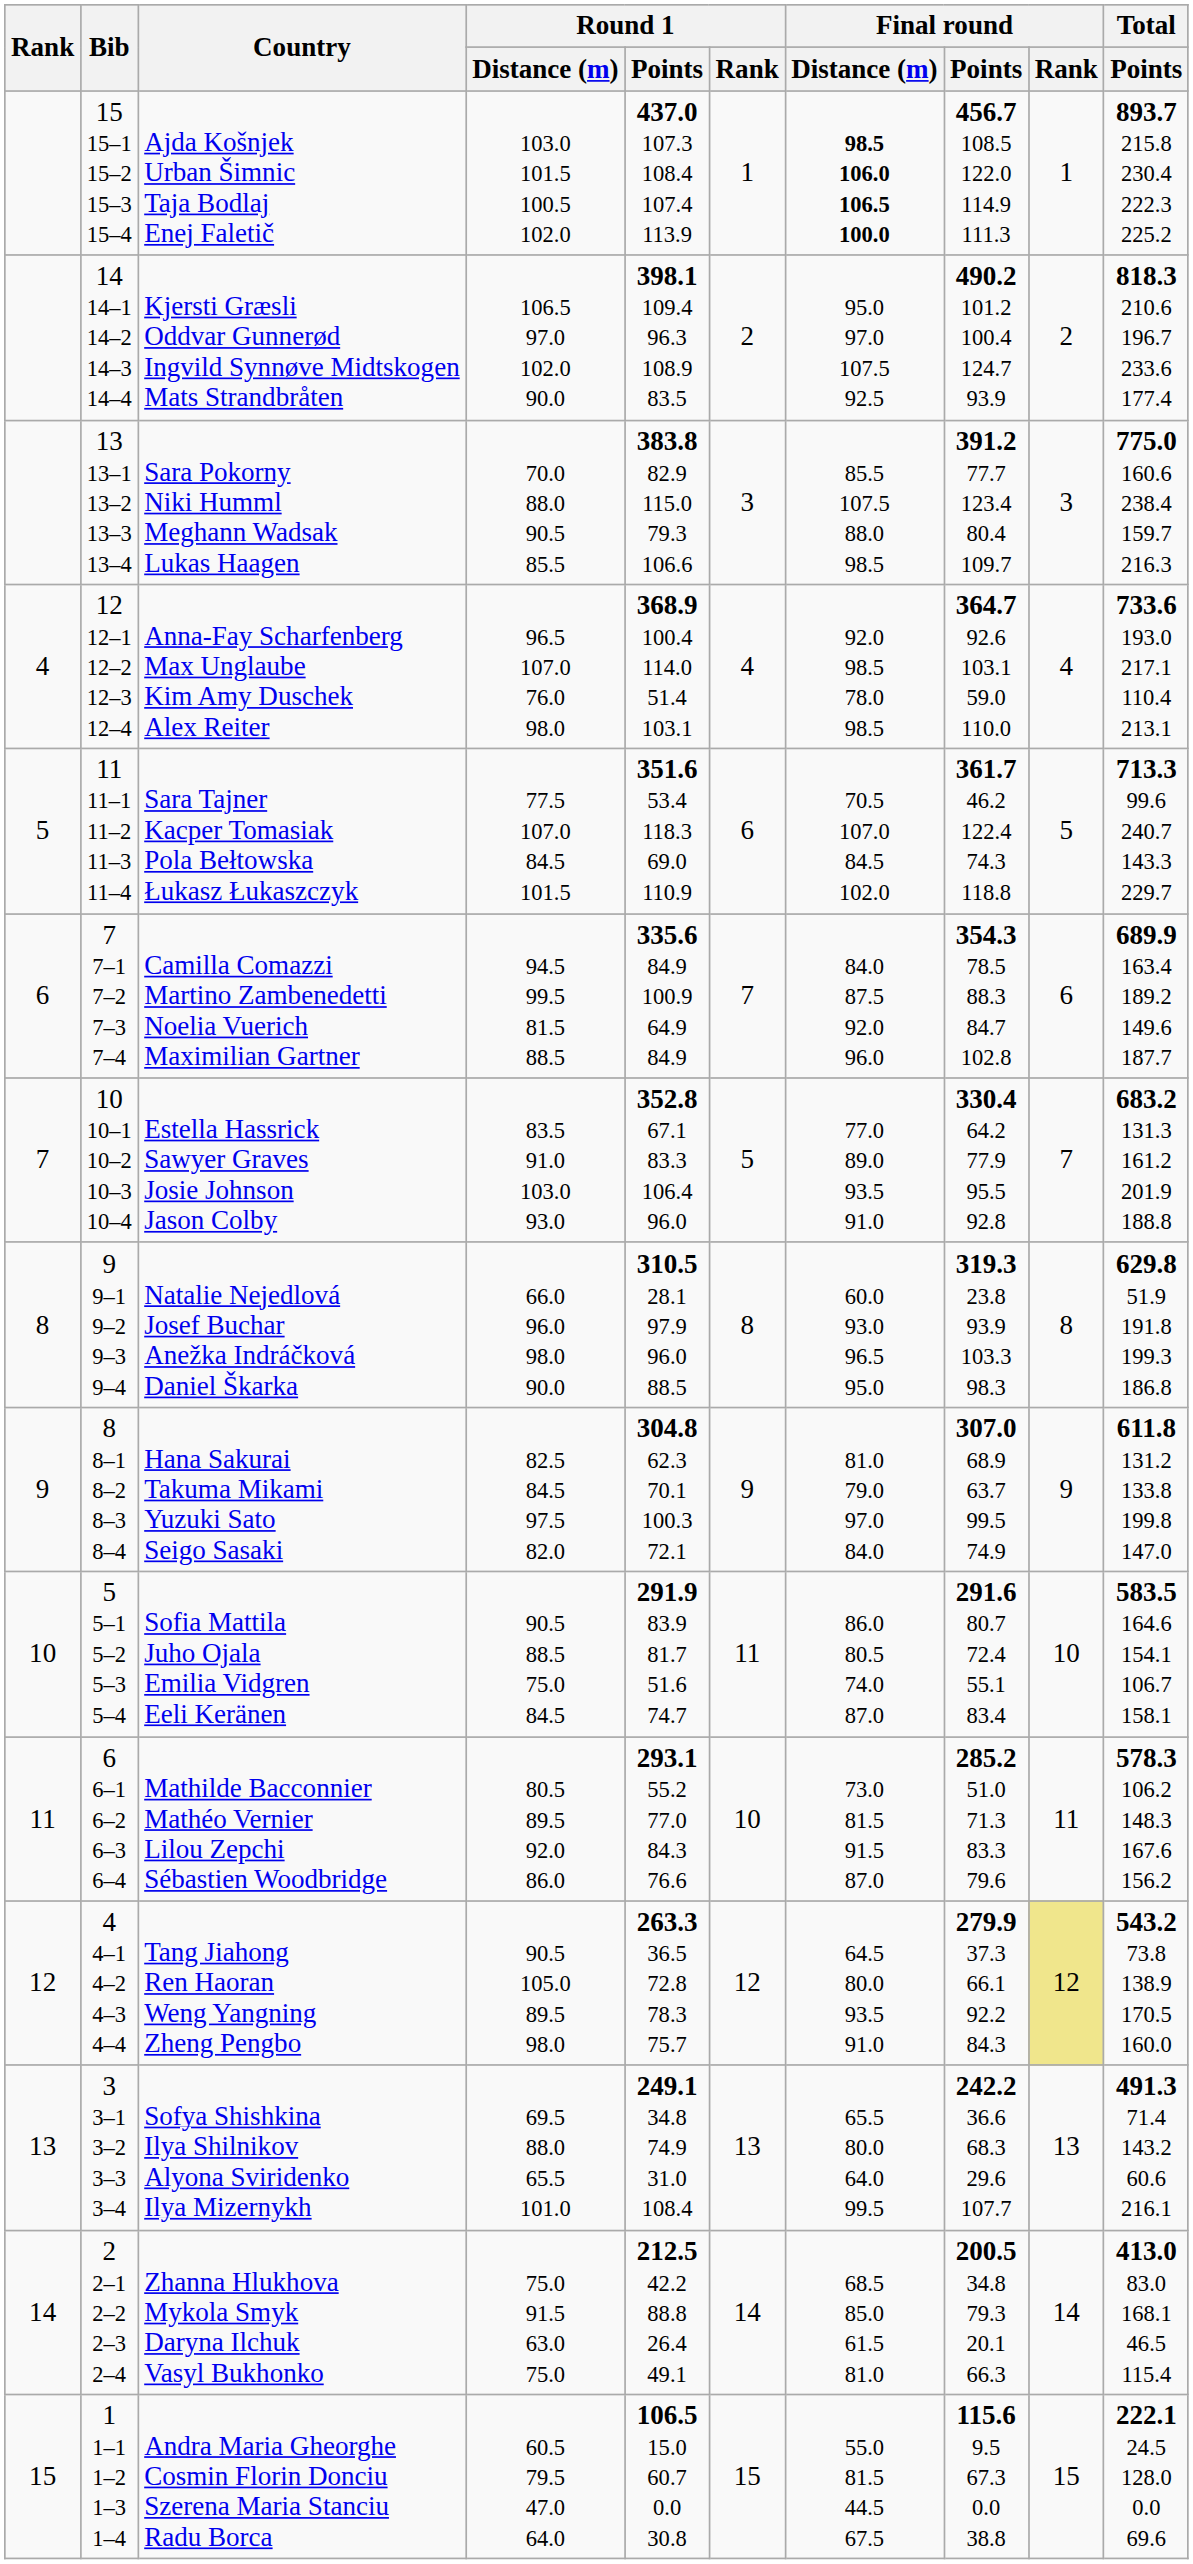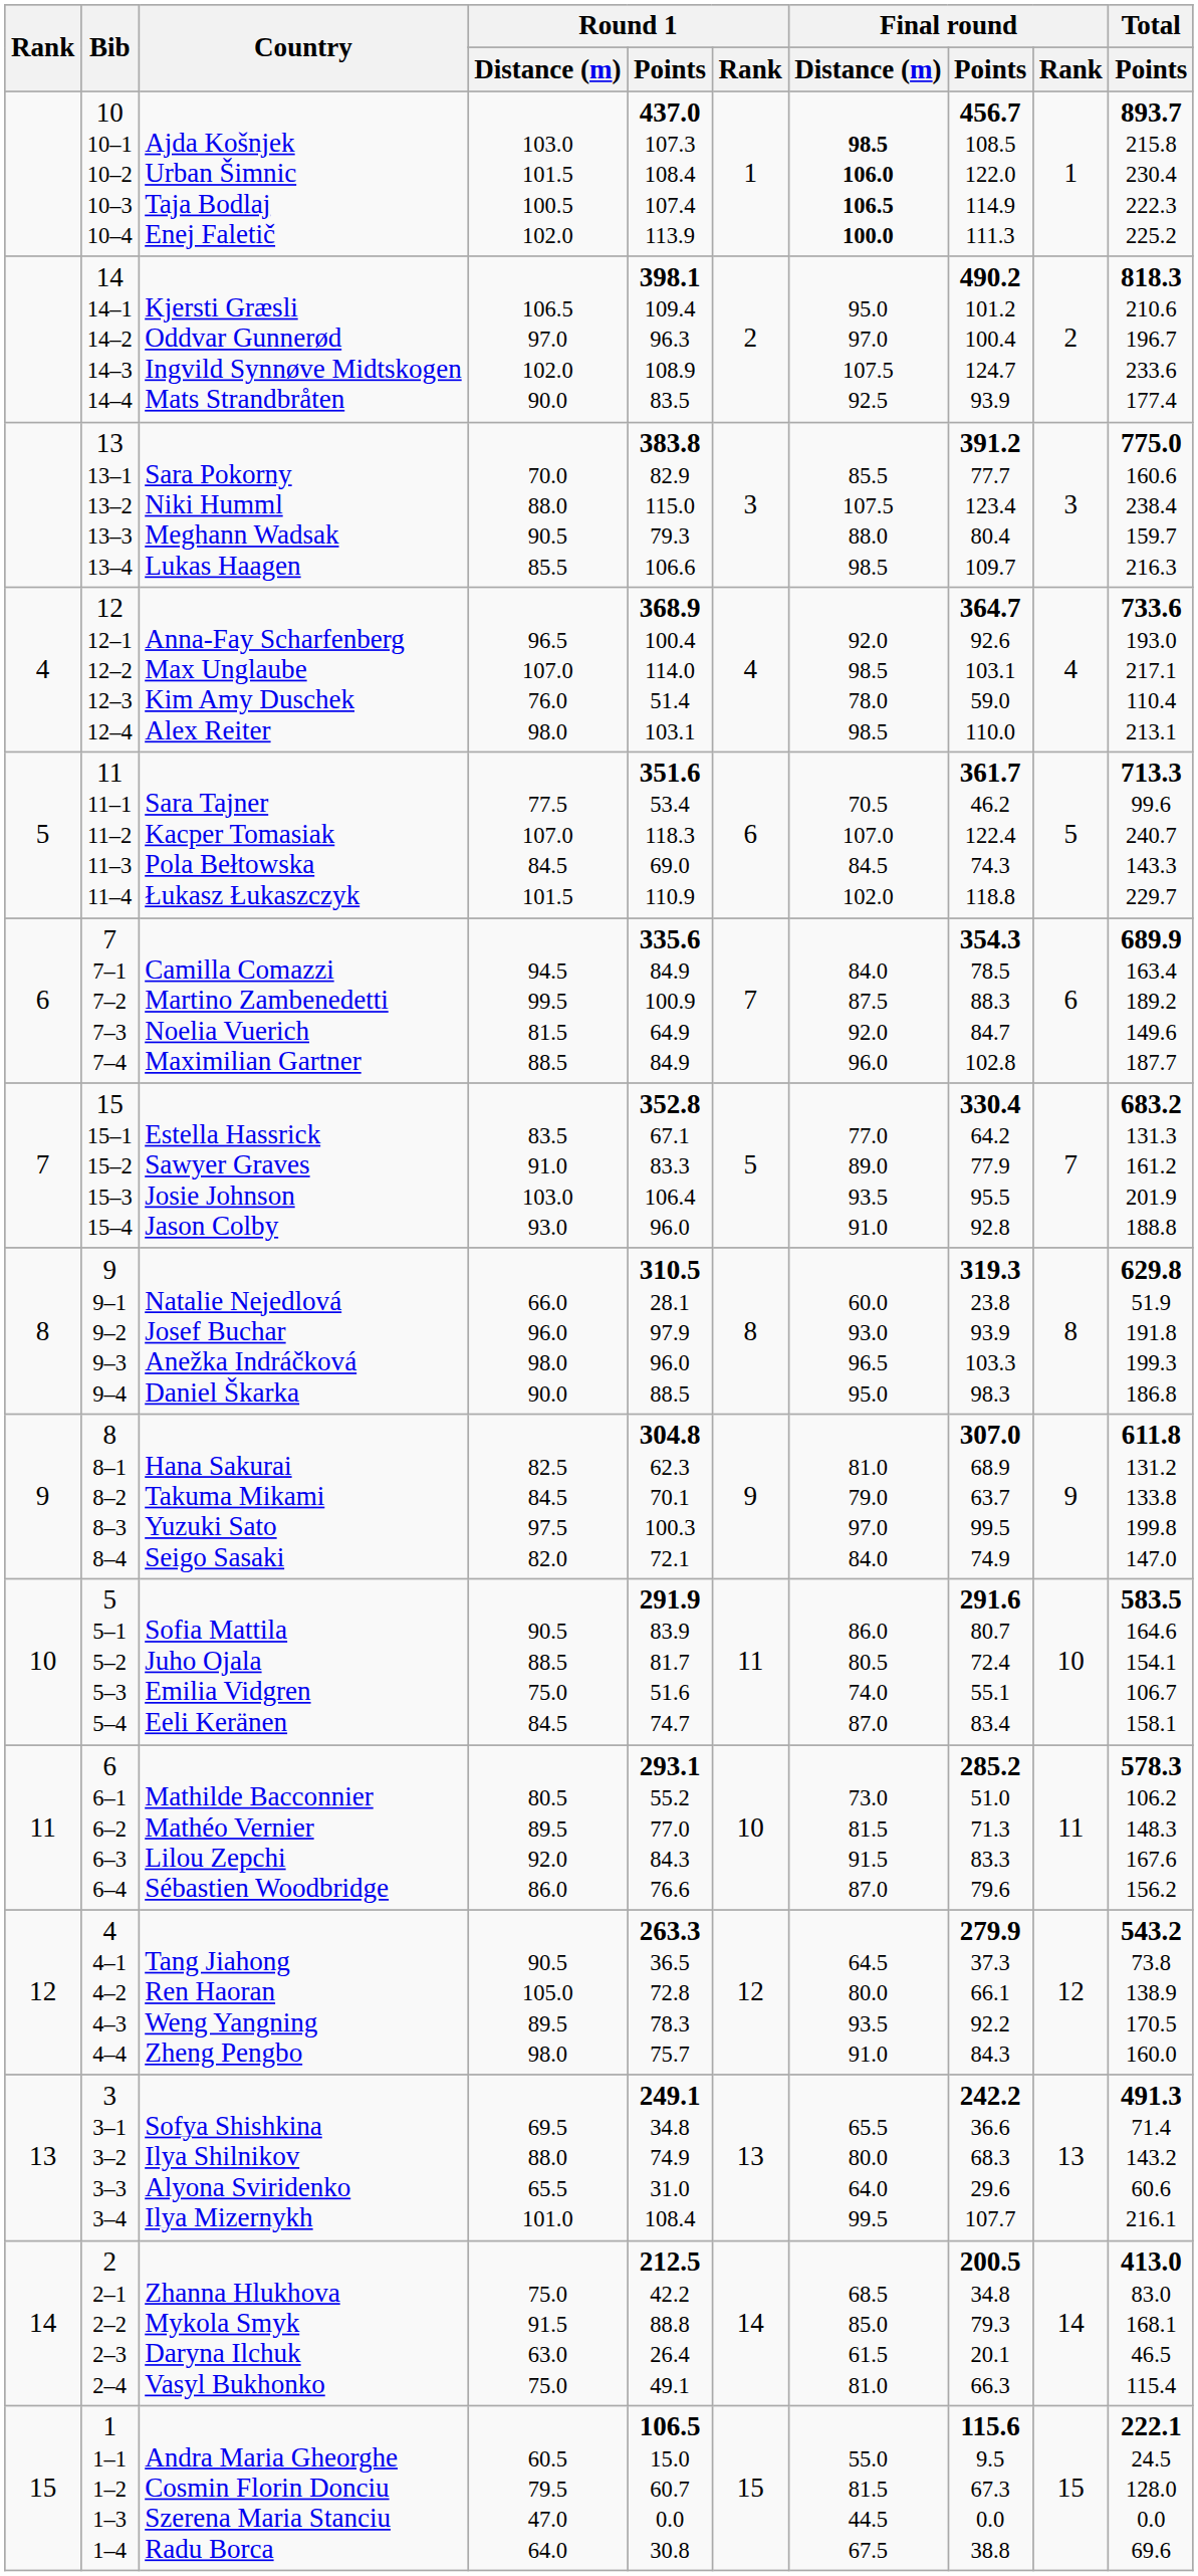Ajda Košnjek Urban Šimnic Taja Bodlaj Enej Faletič | Bib: 15 15–1 15–2 15–3 15–4 -> 10 10–1 10–2 10–3 10–4
Estella Hassrick Sawyer Graves Josie Johnson Jason Colby | Bib: 10 10–1 10–2 10–3 10–4 -> 15 15–1 15–2 15–3 15–4
Tang Jiahong Ren Haoran Weng Yangning Zheng Pengbo | Final round / Rank: khaki background -> no background
